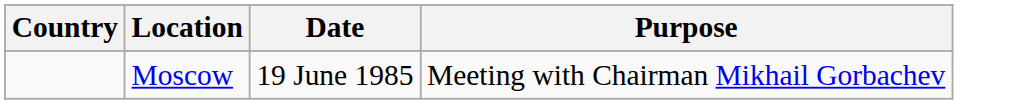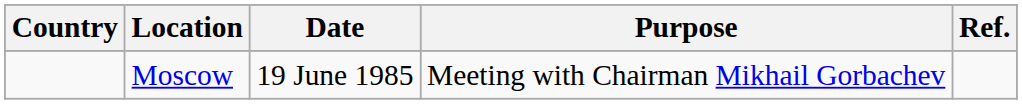+ column: Ref.
